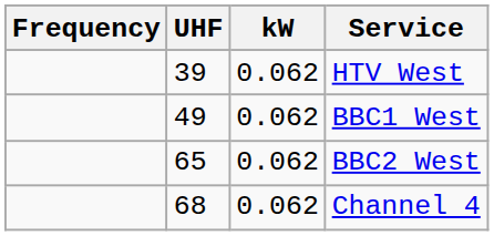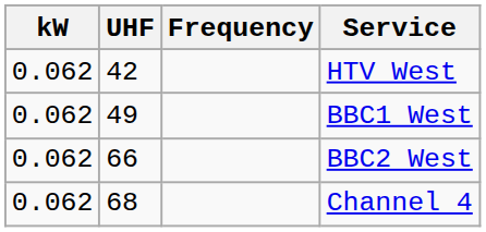columns swapped: Frequency <-> kW
HTV West | UHF: 39 -> 42
BBC2 West | UHF: 65 -> 66
